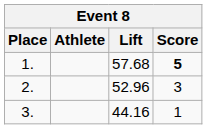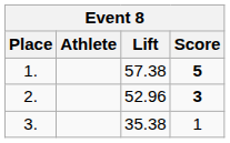1. | Lift: 57.68 -> 57.38
2. | Score: normal -> bold
3. | Lift: 44.16 -> 35.38
